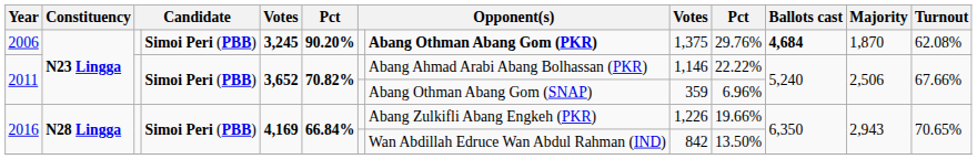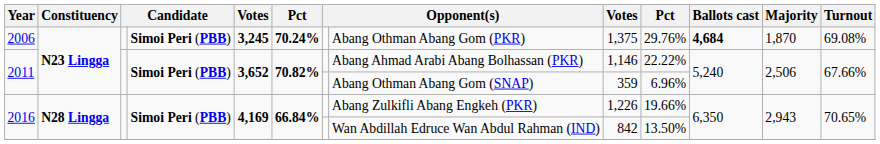2006 | column 6: 90.20% -> 70.24%
2006 | column 8: bold -> normal
2006 | Turnout: 62.08% -> 69.08%
